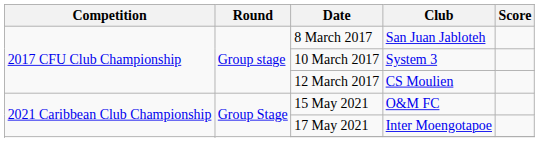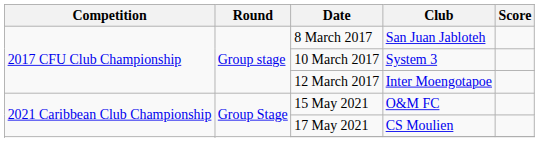12 March 2017 | Club: CS Moulien -> Inter Moengotapoe
17 May 2021 | Club: Inter Moengotapoe -> CS Moulien
